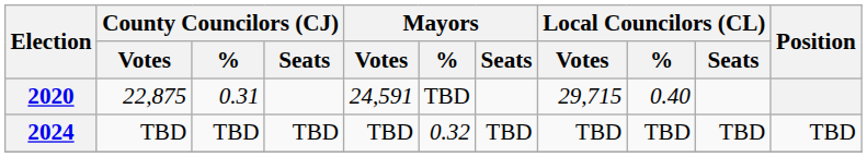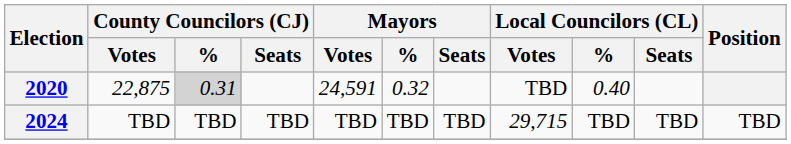2020 | County Councilors (CJ) / %: no background -> lightgrey background
2020 | Mayors / %: TBD -> 0.32
2020 | Local Councilors (CL) / Votes: 29,715 -> TBD
2024 | Mayors / %: 0.32 -> TBD
2024 | Local Councilors (CL) / Votes: TBD -> 29,715
